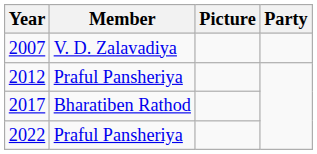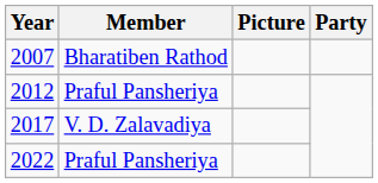2007 | Member: V. D. Zalavadiya -> Bharatiben Rathod
2017 | Member: Bharatiben Rathod -> V. D. Zalavadiya
